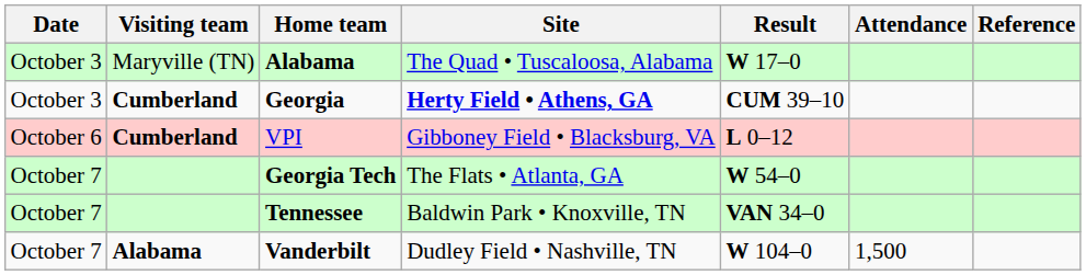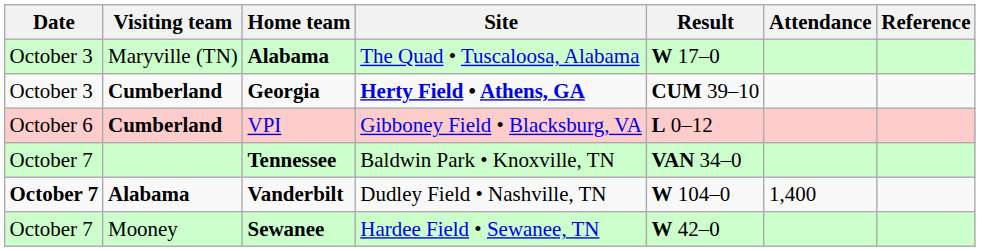- row: October 7 | Georgia Tech | The Flats • Atlanta, GA | W 54–0
Vanderbilt | Date: normal -> bold
Vanderbilt | Attendance: 1,500 -> 1,400
+ row: October 7 | Mooney | Sewanee | Hardee Field • Sewanee, TN | W 42–0
